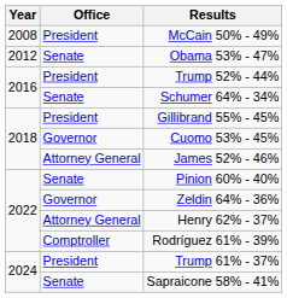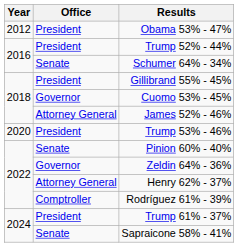- row: 2008 | President | McCain 50% - 49%
Obama 53% - 47% | Office: Senate -> President
+ row: 2020 | President | Trump 53% - 46%
